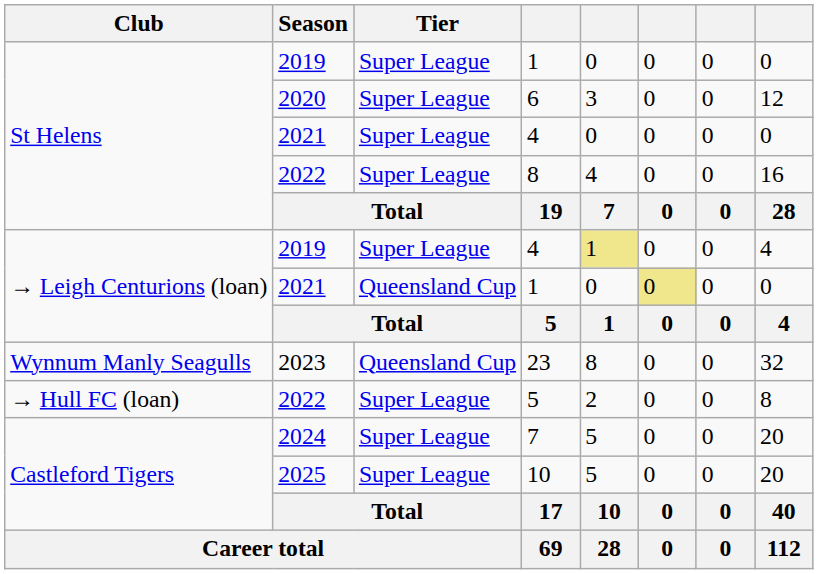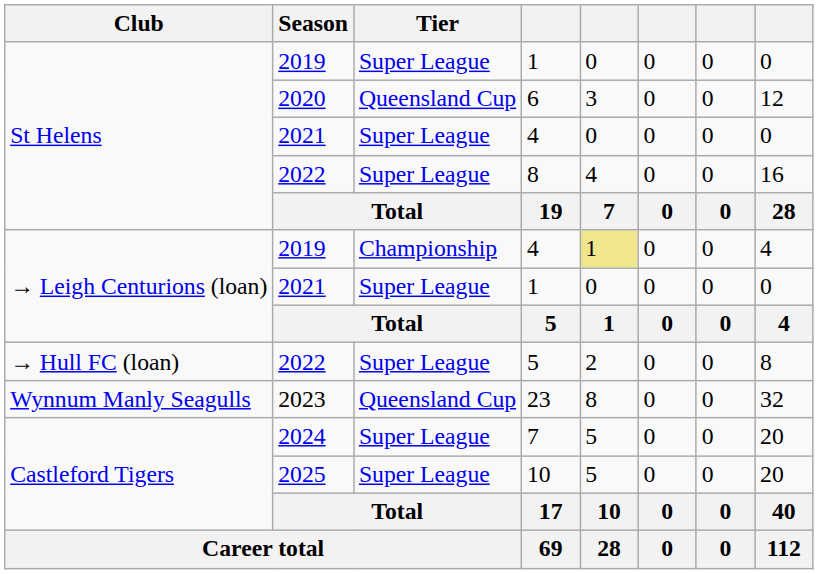6 | Tier: Super League -> Queensland Cup
2019 / 4 | Tier: Super League -> Championship
2021 / 1 | Tier: Queensland Cup -> Super League
2021 / 1 | column 6: khaki background -> no background
rows swapped: 2022 / 5 <-> 23
